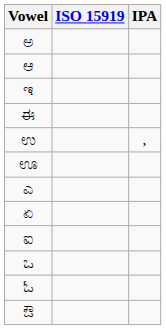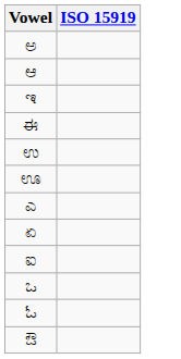- column: IPA | ,
